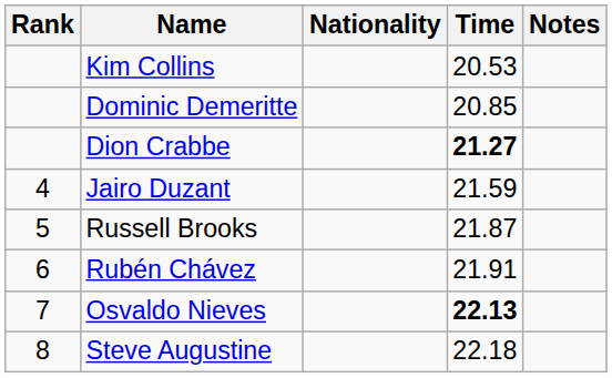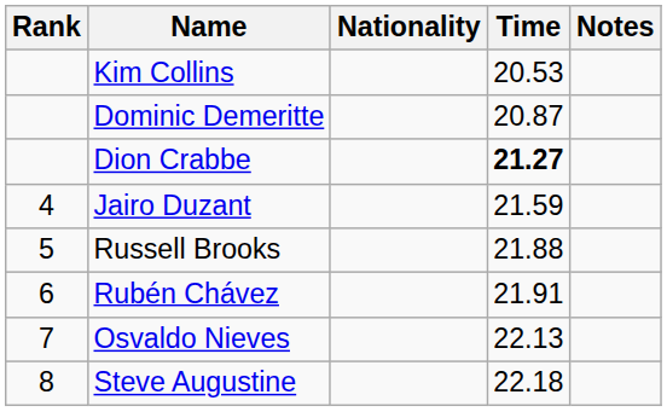Dominic Demeritte | Time: 20.85 -> 20.87
Russell Brooks | Time: 21.87 -> 21.88
Osvaldo Nieves | Time: bold -> normal
